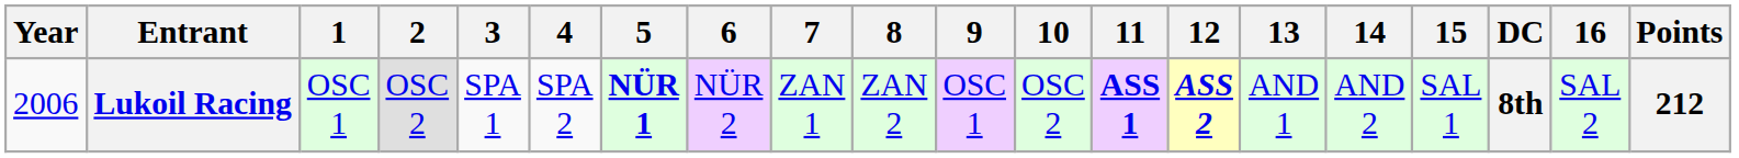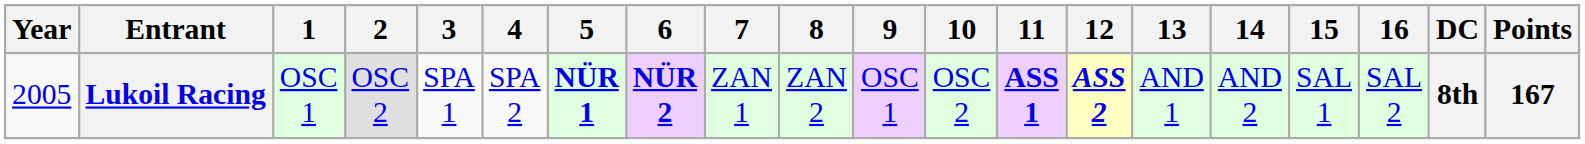columns swapped: 16 <-> DC
Lukoil Racing | Year: 2006 -> 2005
Lukoil Racing | 6: normal -> bold
Lukoil Racing | Points: 212 -> 167
